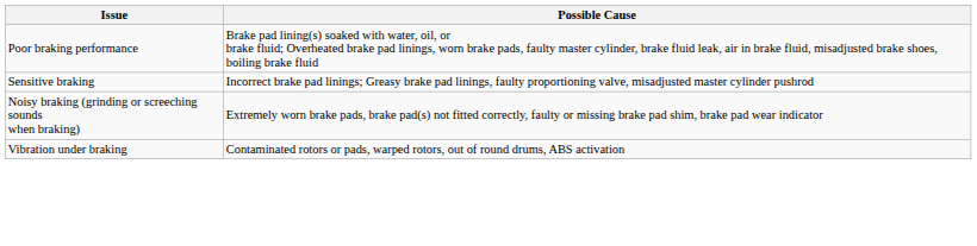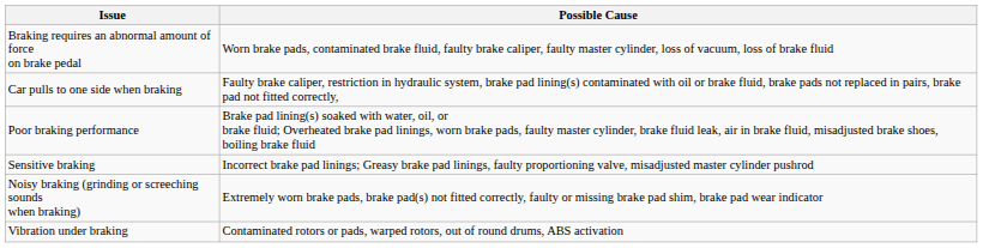+ row: Braking requires an abnormal amount of force on brake pedal | Worn brake pads, contaminated brake fluid, faulty brake caliper, faulty master cylinder, loss of vacuum, loss of brake fluid
+ row: Car pulls to one side when braking | Faulty brake caliper, restriction in hydraulic system, brake pad lining(s) contaminated with oil or brake fluid, brake pads not replaced in pairs, brake pad not fitted correctly,
